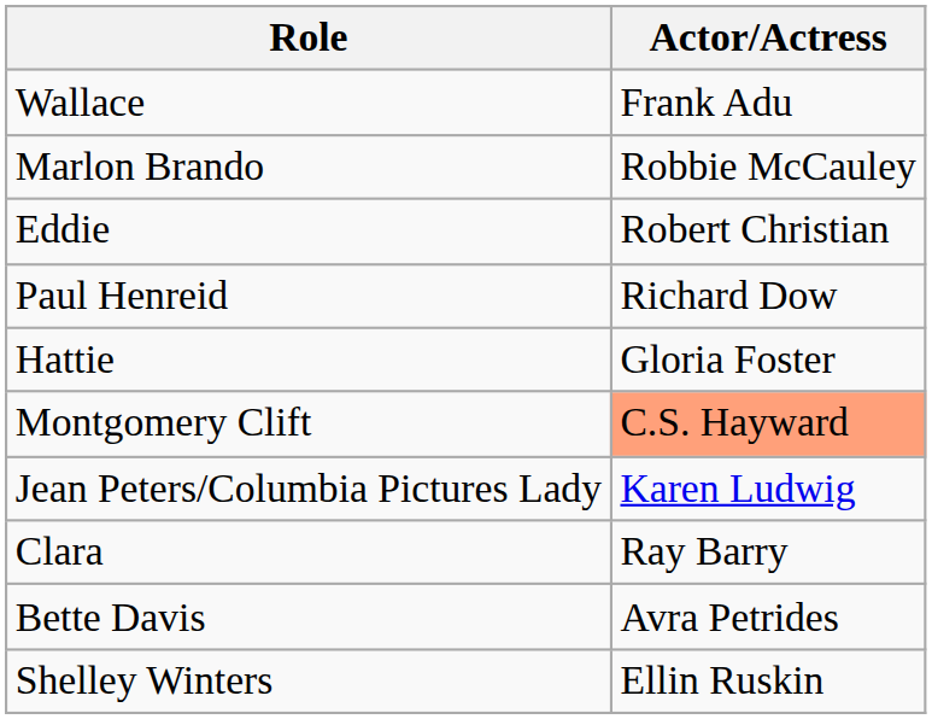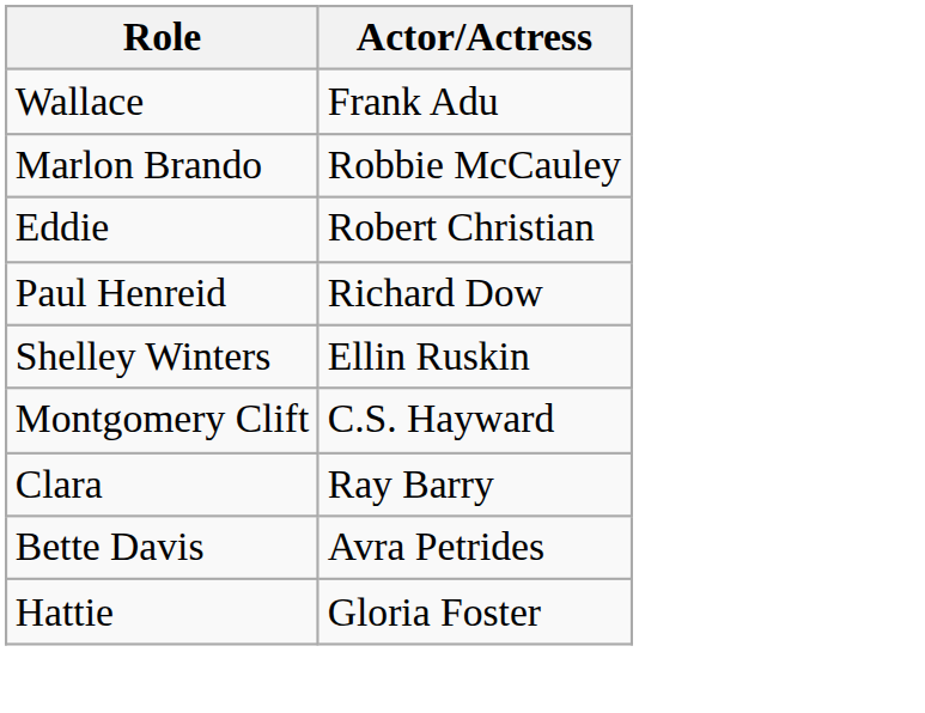rows swapped: Hattie <-> Shelley Winters
Montgomery Clift | Actor/Actress: lightsalmon background -> no background
- row: Jean Peters/Columbia Pictures Lady | Karen Ludwig
